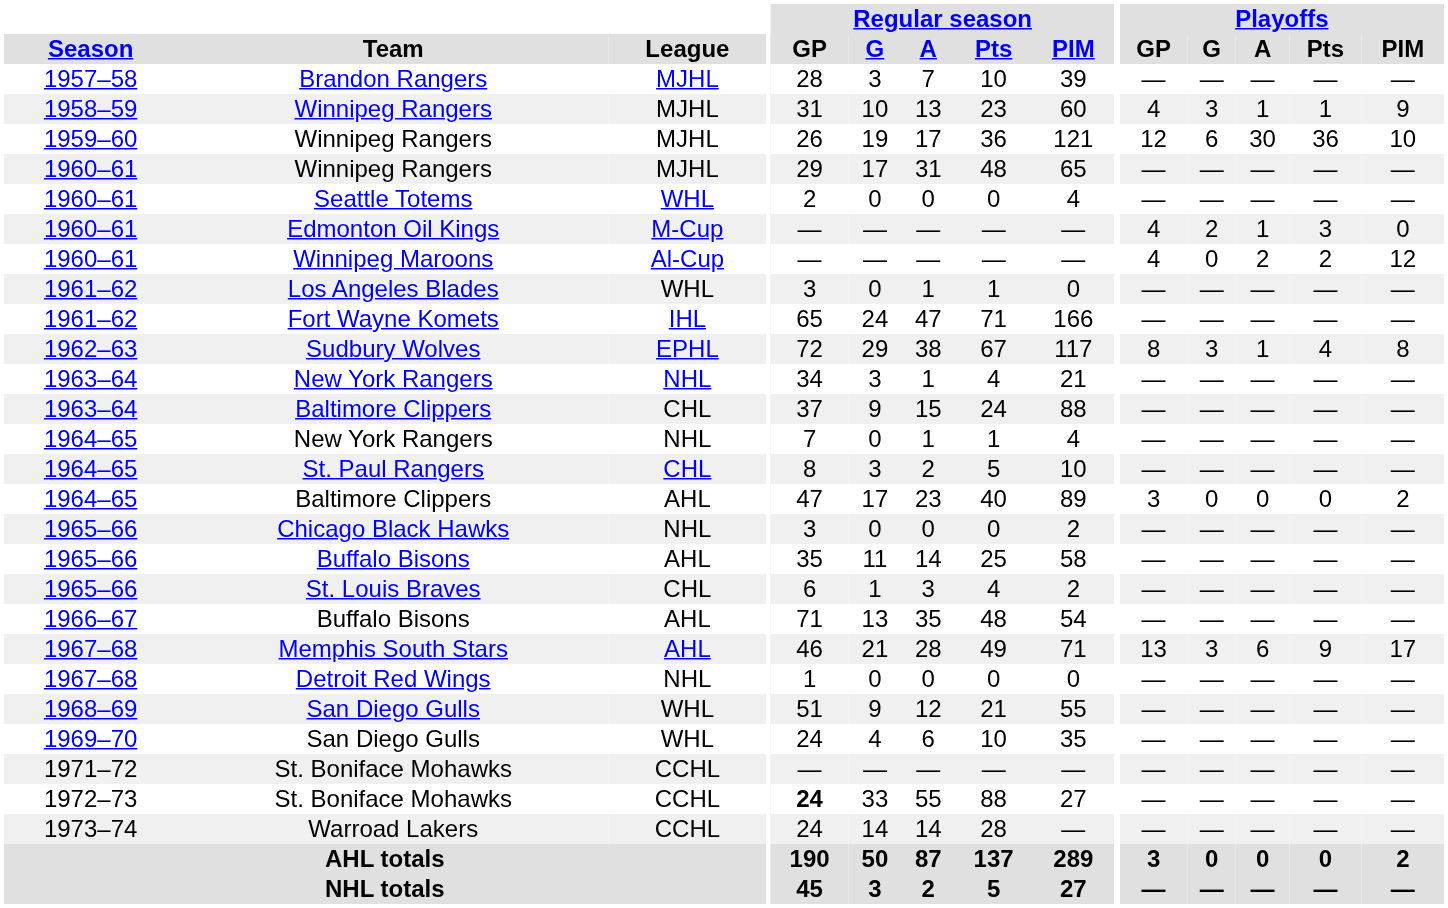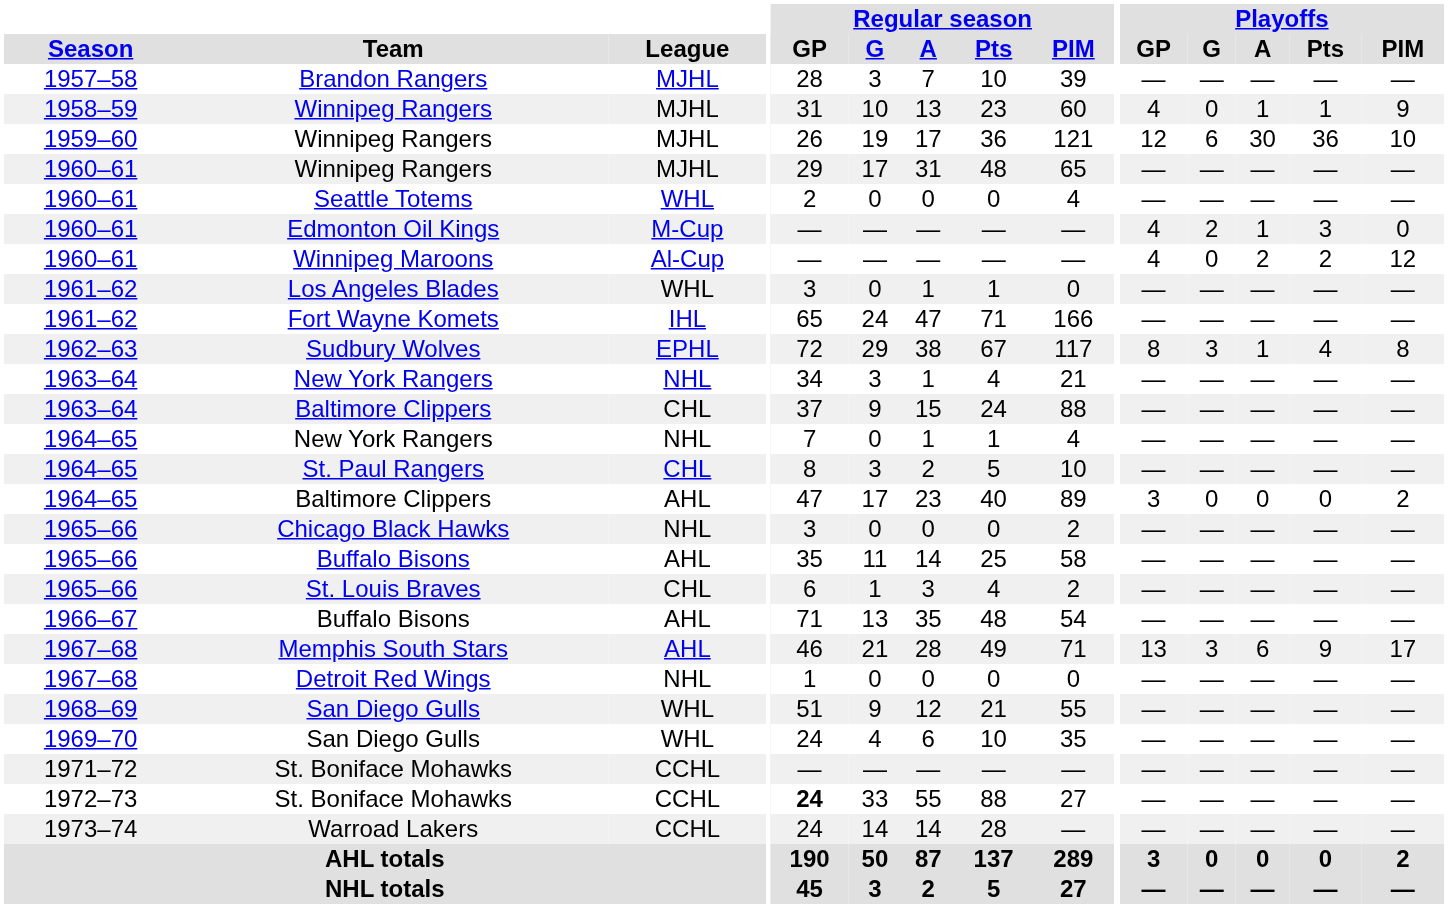1958–59 / Winnipeg Rangers | Playoffs / G: 3 -> 0
